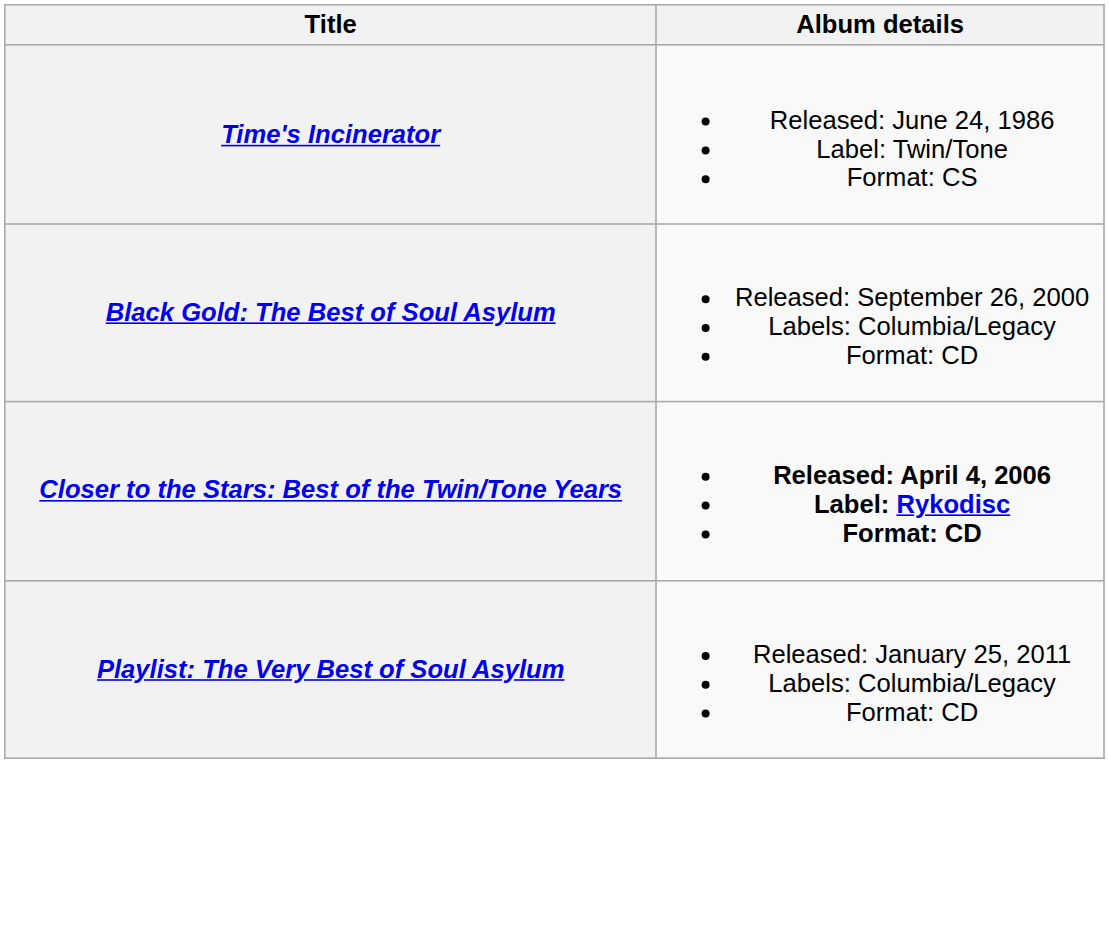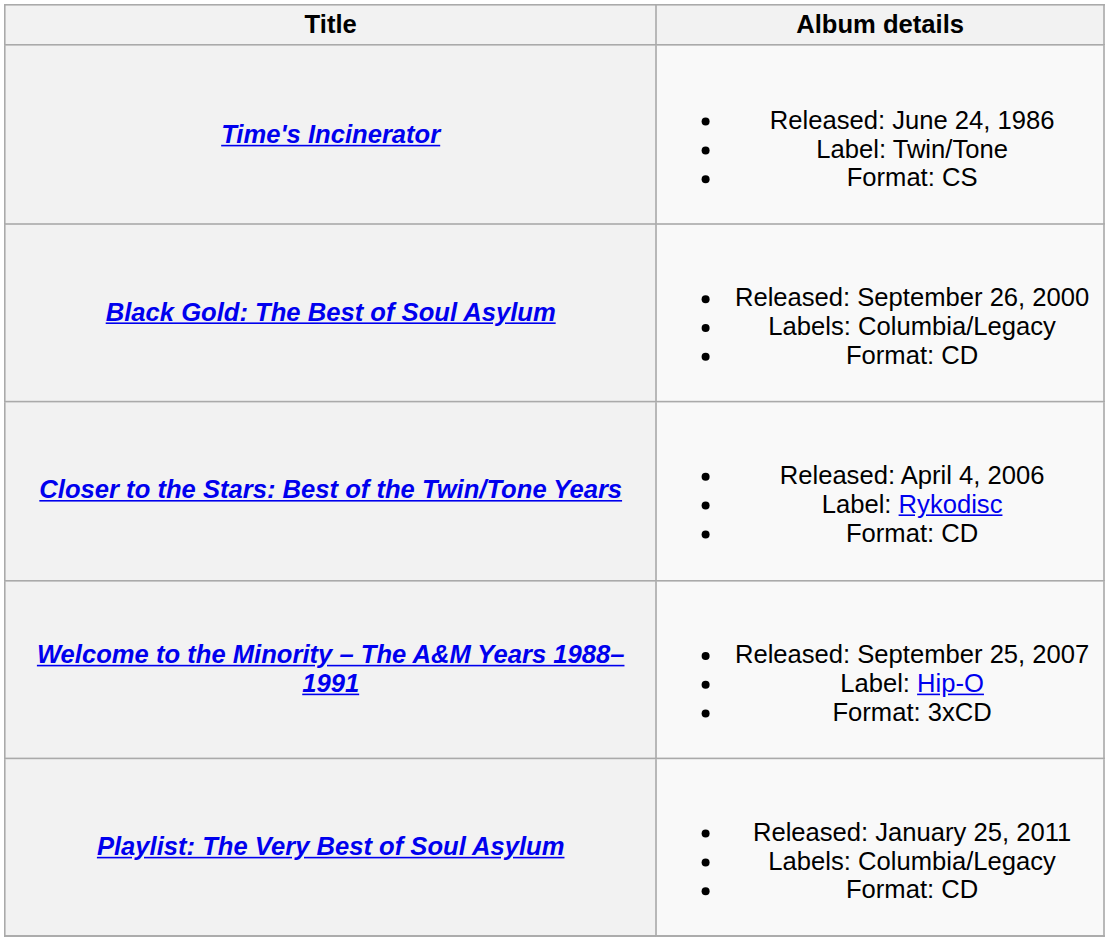Closer to the Stars: Best of the Twin/Tone Years | Album details: bold -> normal
+ row: Welcome to the Minority – The A&M Years 1988–1991 | Released: September 25, 2007 Label: Hip-O Format: 3xCD
